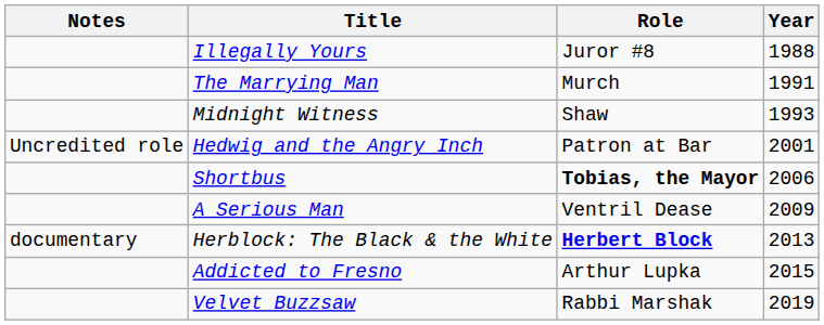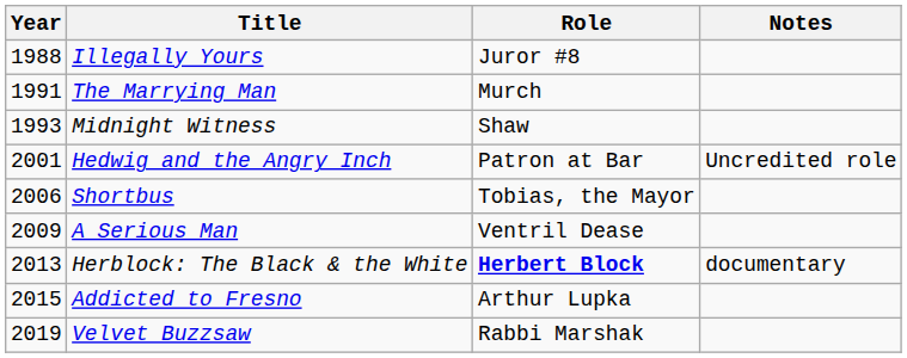columns swapped: Year <-> Notes
Shortbus | Role: bold -> normal
